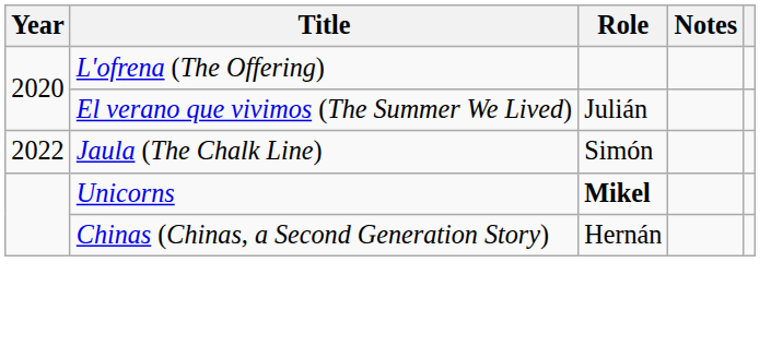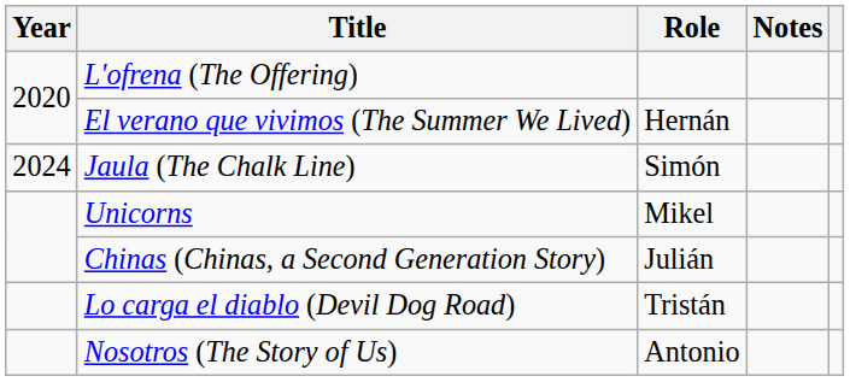El verano que vivimos (The Summer We Lived) | Role: Julián -> Hernán
Jaula (The Chalk Line) | Year: 2022 -> 2024
Unicorns | Role: bold -> normal
Chinas (Chinas, a Second Generation Story) | Role: Hernán -> Julián
+ row: Lo carga el diablo (Devil Dog Road) | Tristán
+ row: Nosotros (The Story of Us) | Antonio
